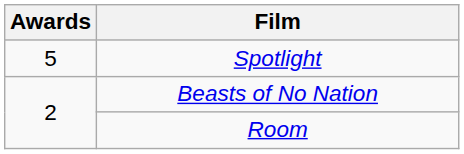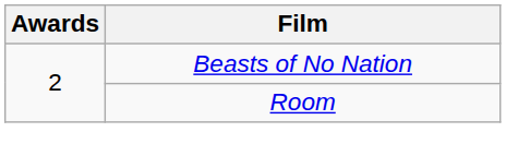- row: 5 | Spotlight
